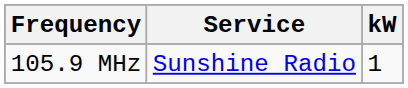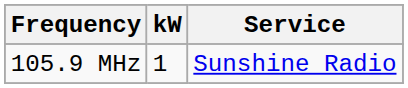columns swapped: kW <-> Service
